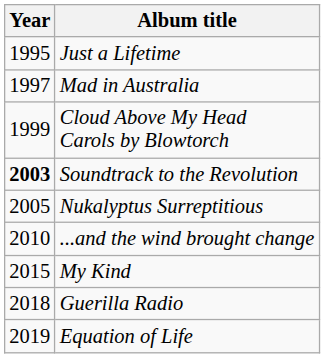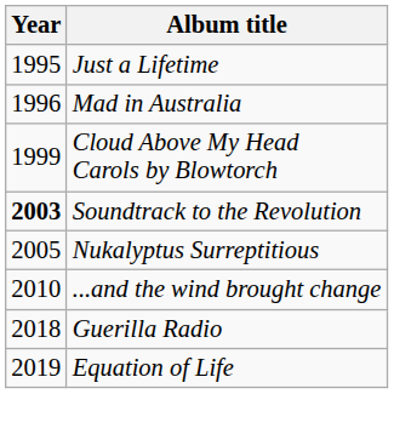Mad in Australia | Year: 1997 -> 1996
- row: 2015 | My Kind
